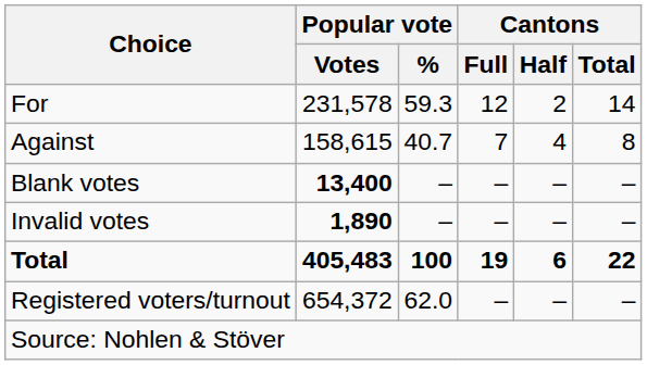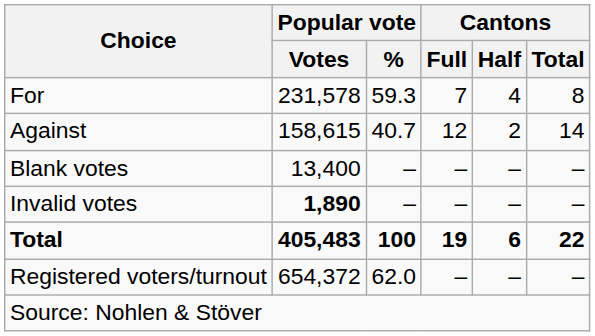For | Cantons / Full: 12 -> 7
For | Cantons / Half: 2 -> 4
For | Cantons / Total: 14 -> 8
Against | Cantons / Full: 7 -> 12
Against | Cantons / Half: 4 -> 2
Against | Cantons / Total: 8 -> 14
Blank votes | Popular vote / Votes: bold -> normal
